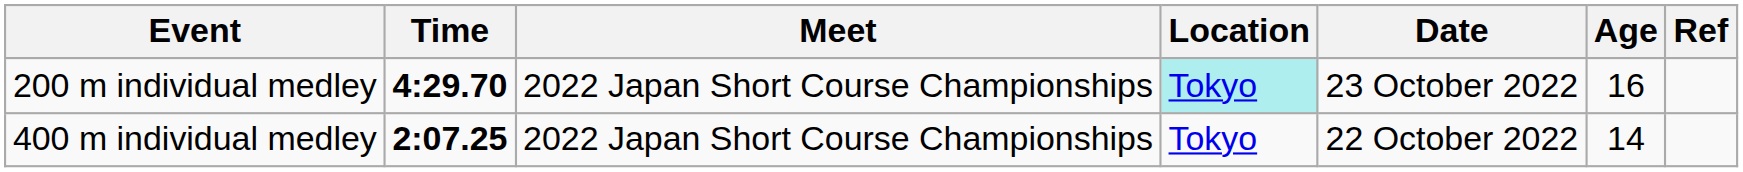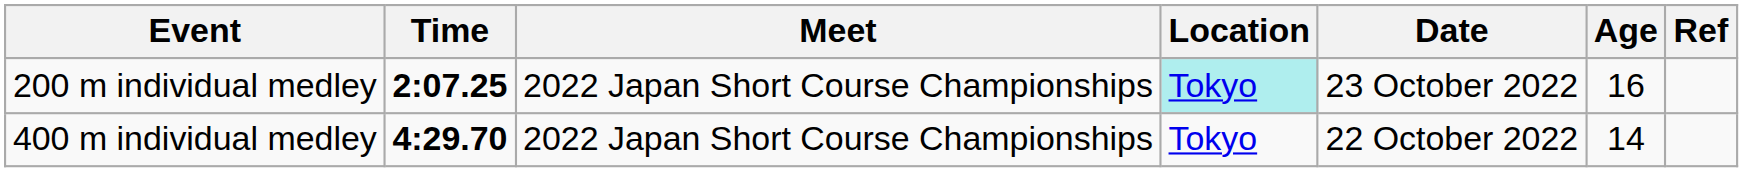200 m individual medley | Time: 4:29.70 -> 2:07.25
400 m individual medley | Time: 2:07.25 -> 4:29.70
